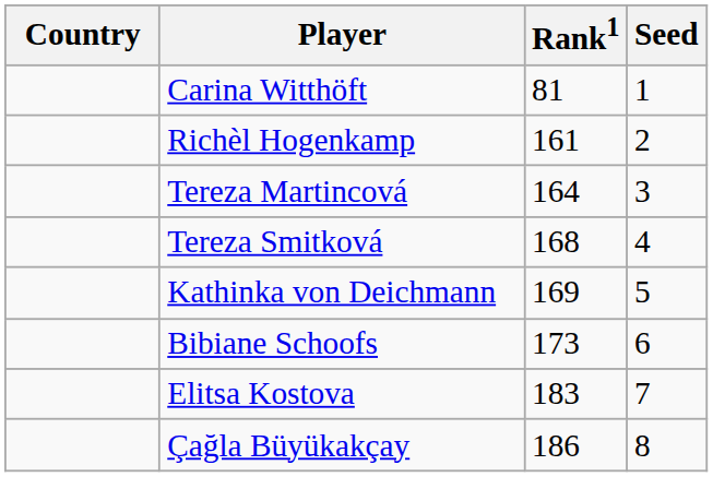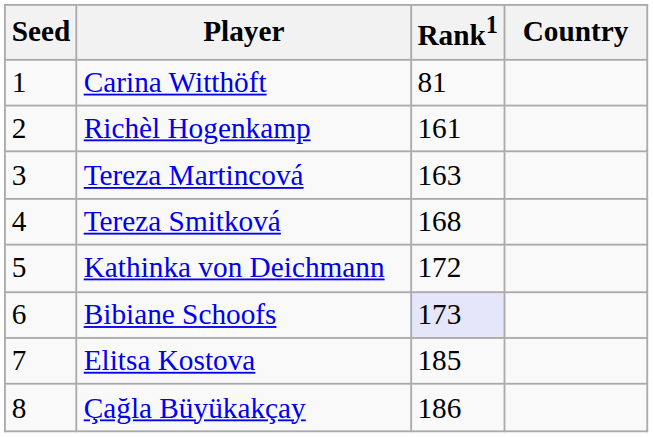columns swapped: Country <-> Seed
Tereza Martincová | Rank1: 164 -> 163
Kathinka von Deichmann | Rank1: 169 -> 172
Bibiane Schoofs | Rank1: no background -> lavender background
Elitsa Kostova | Rank1: 183 -> 185
